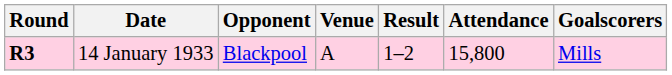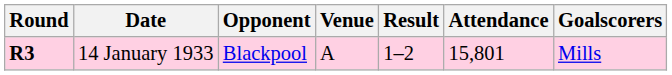14 January 1933 | Attendance: 15,800 -> 15,801
